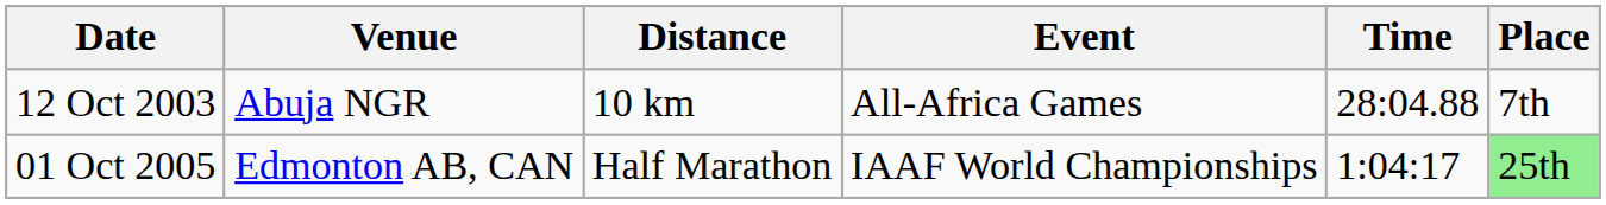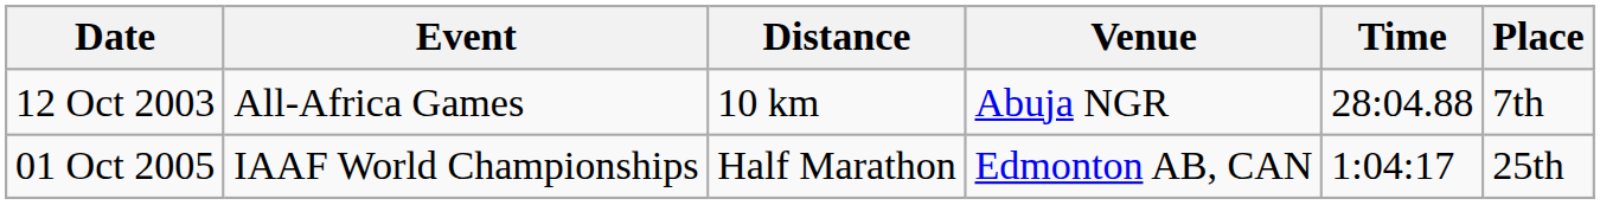columns swapped: Event <-> Venue
01 Oct 2005 | Place: lightgreen background -> no background
